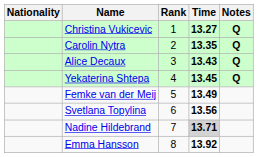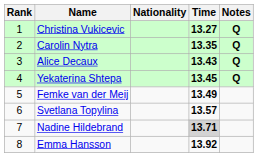columns swapped: Rank <-> Nationality
Svetlana Topylina | Time: 13.56 -> 13.57
